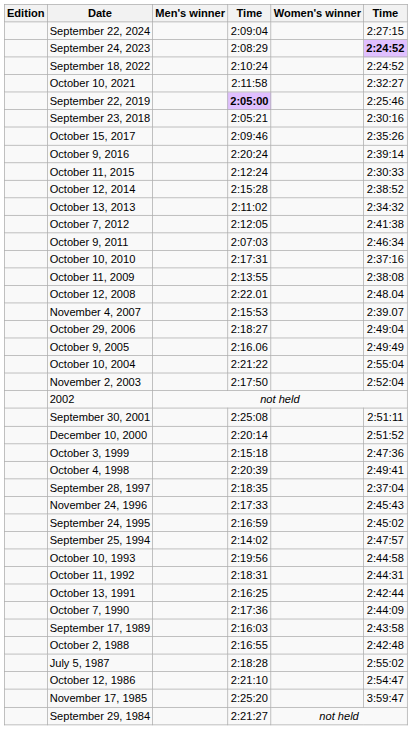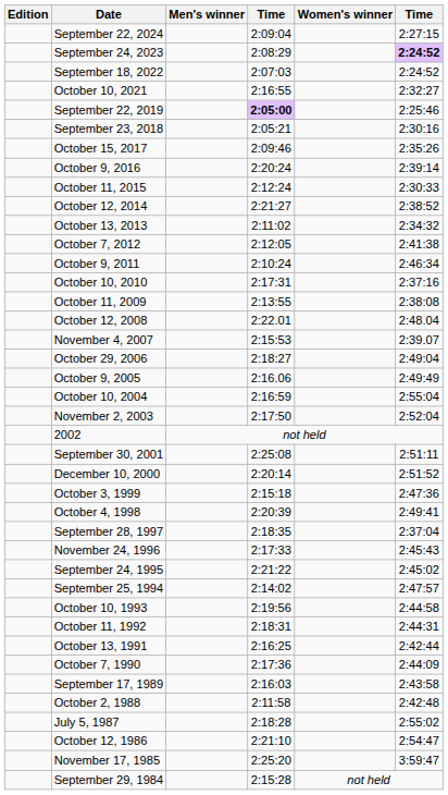September 18, 2022 | column 4: 2:10:24 -> 2:07:03
October 10, 2021 | column 4: 2:11:58 -> 2:16:55
October 12, 2014 | column 4: 2:15:28 -> 2:21:27
October 9, 2011 | column 4: 2:07:03 -> 2:10:24
October 10, 2004 | column 4: 2:21:22 -> 2:16:59
September 24, 1995 | column 4: 2:16:59 -> 2:21:22
October 2, 1988 | column 4: 2:16:55 -> 2:11:58
September 29, 1984 | column 4: 2:21:27 -> 2:15:28
